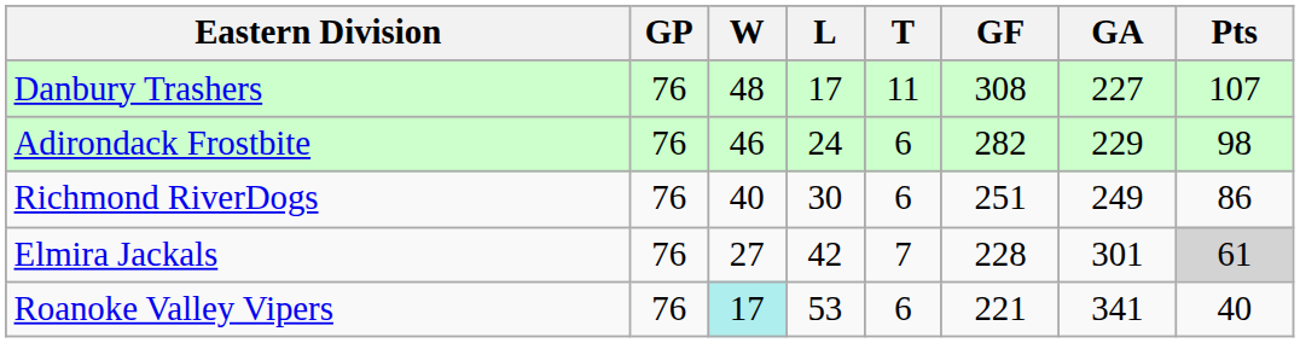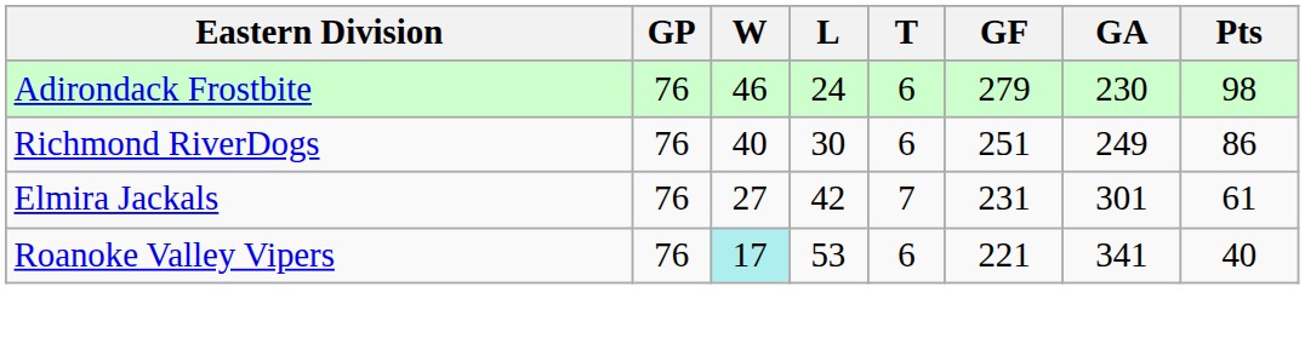- row: Danbury Trashers | 76 | 48 | 17 | 11 | 308 | 227 | 107
Adirondack Frostbite | GF: 282 -> 279
Adirondack Frostbite | GA: 229 -> 230
Elmira Jackals | GF: 228 -> 231
Elmira Jackals | Pts: lightgrey background -> no background
